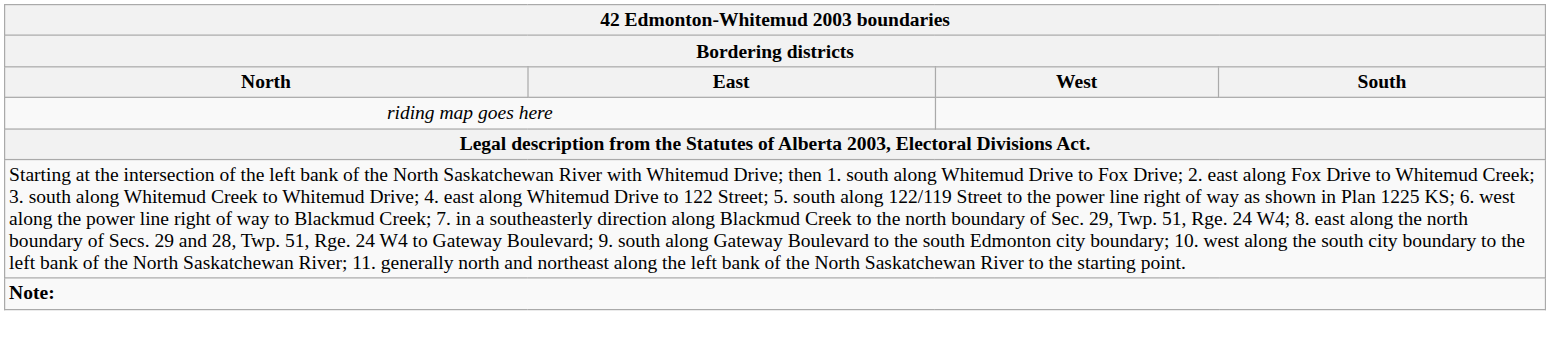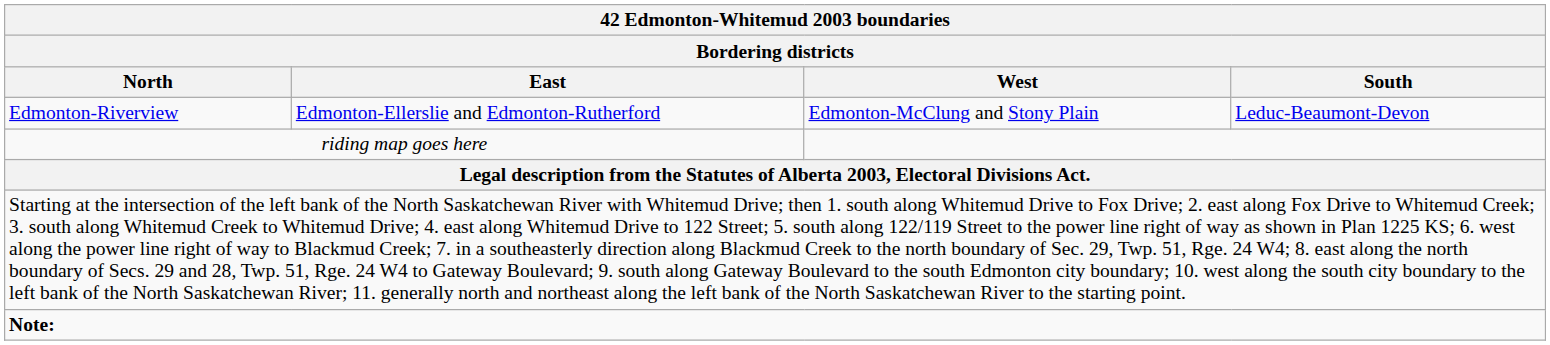+ row: Edmonton-Riverview | Edmonton-Ellerslie and Edmonton-Rutherford | Edmonton-McClung and Stony Plain | Leduc-Beaumont-Devon
